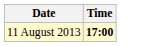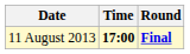+ column: Round | Final
